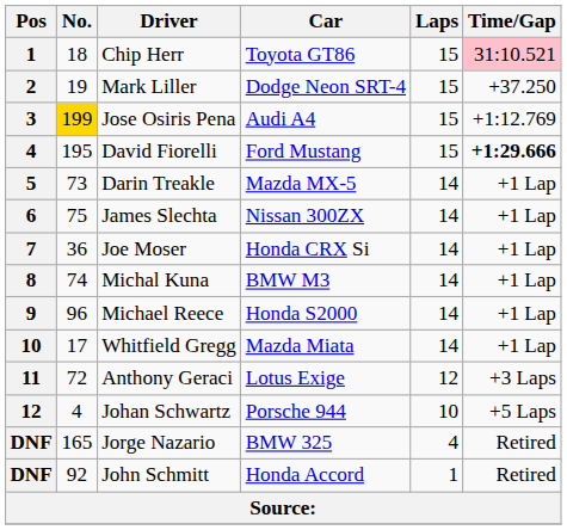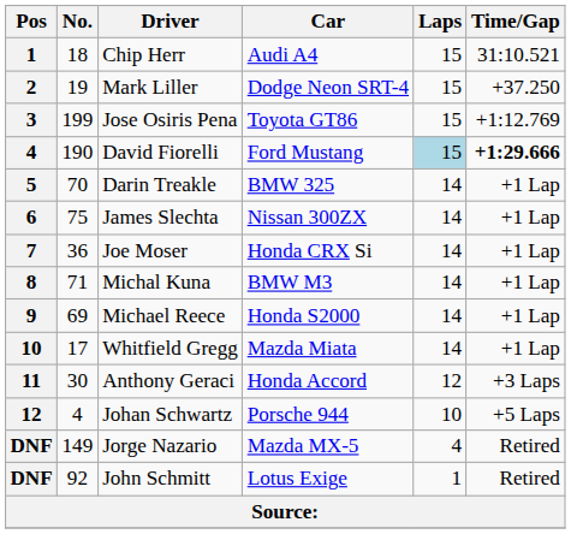Chip Herr | Car: Toyota GT86 -> Audi A4
Chip Herr | Time/Gap: pink background -> no background
Jose Osiris Pena | No.: gold background -> no background
Jose Osiris Pena | Car: Audi A4 -> Toyota GT86
David Fiorelli | No.: 195 -> 190
David Fiorelli | Laps: no background -> lightblue background
Darin Treakle | No.: 73 -> 70
Darin Treakle | Car: Mazda MX-5 -> BMW 325
Michal Kuna | No.: 74 -> 71
Michael Reece | No.: 96 -> 69
Anthony Geraci | No.: 72 -> 30
Anthony Geraci | Car: Lotus Exige -> Honda Accord
Jorge Nazario | No.: 165 -> 149
Jorge Nazario | Car: BMW 325 -> Mazda MX-5
John Schmitt | Car: Honda Accord -> Lotus Exige
